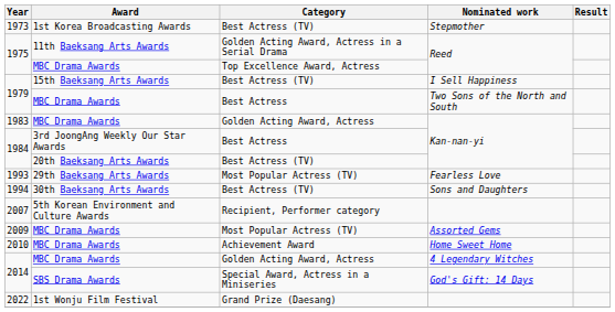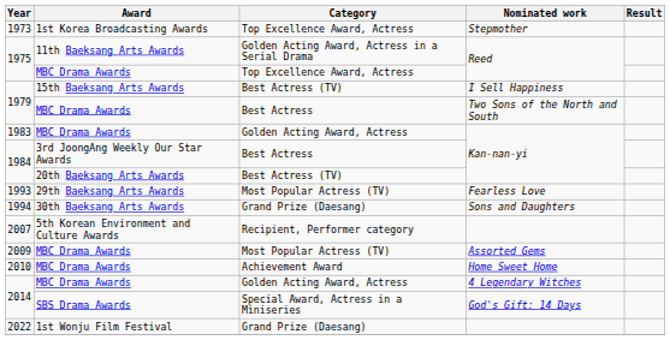1973 | Category: Best Actress (TV) -> Top Excellence Award, Actress
1994 | Category: Best Actress (TV) -> Grand Prize (Daesang)
